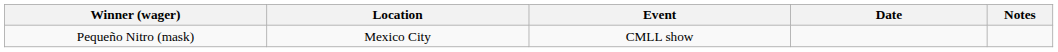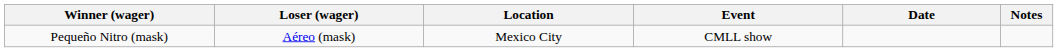+ column: Loser (wager) | Aéreo (mask)
